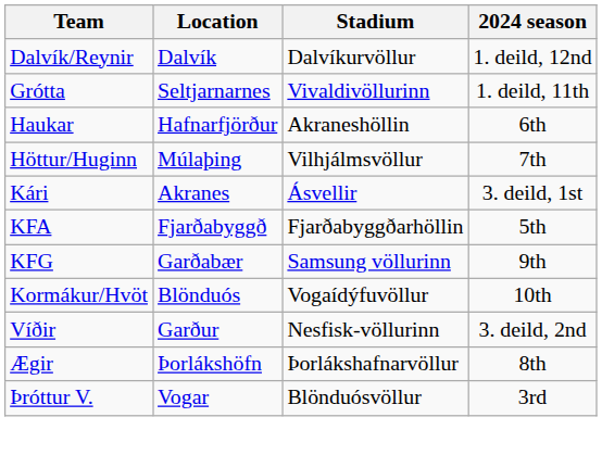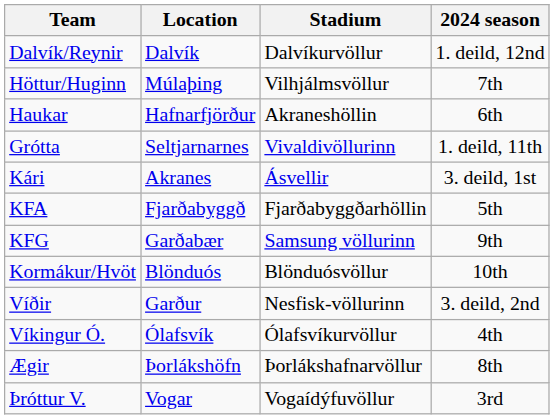rows swapped: Grótta <-> Höttur/Huginn
Kormákur/Hvöt | Stadium: Vogaídýfuvöllur -> Blönduósvöllur
+ row: Víkingur Ó. | Ólafsvík | Ólafsvíkurvöllur | 4th
Þróttur V. | Stadium: Blönduósvöllur -> Vogaídýfuvöllur
